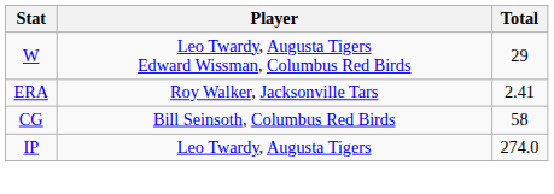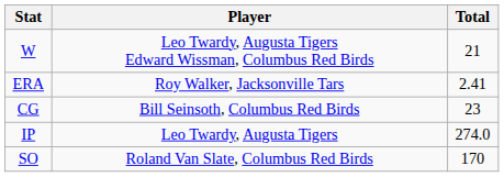W | Total: 29 -> 21
CG | Total: 58 -> 23
+ row: SO | Roland Van Slate, Columbus Red Birds | 170
